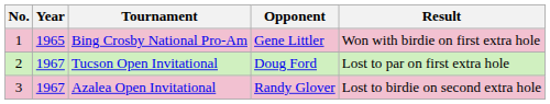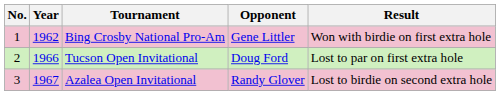Bing Crosby National Pro-Am | Year: 1965 -> 1962
Tucson Open Invitational | Year: 1967 -> 1966
